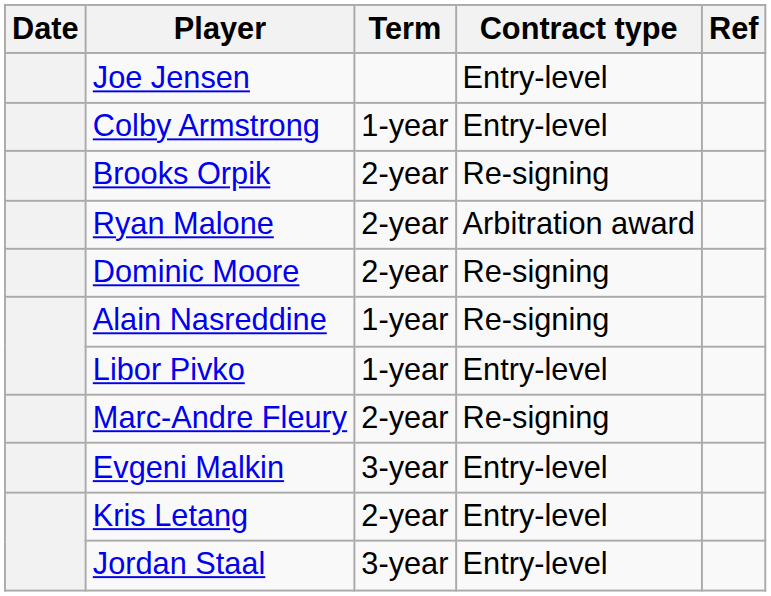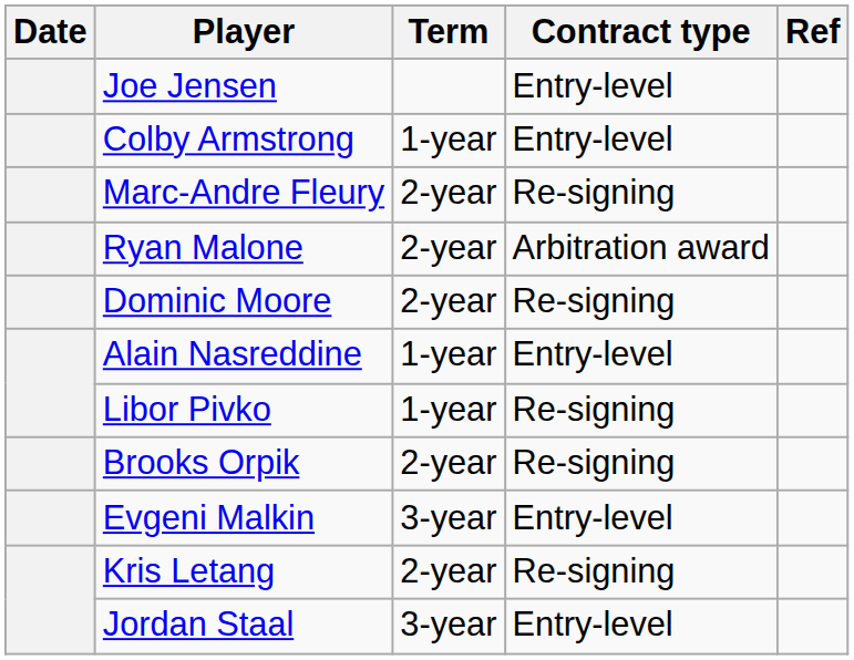rows swapped: Brooks Orpik <-> Marc-Andre Fleury
Alain Nasreddine | Contract type: Re-signing -> Entry-level
Libor Pivko | Contract type: Entry-level -> Re-signing
Kris Letang | Contract type: Entry-level -> Re-signing
